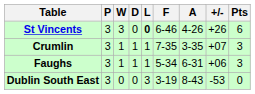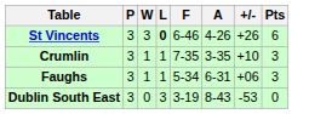- column: D | 0 | 1 | 1 | 0
Crumlin | +/-: +07 -> +10
